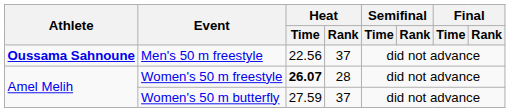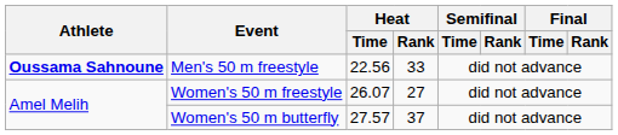Men's 50 m freestyle | Heat / Rank: 37 -> 33
Women's 50 m freestyle | Heat / Time: bold -> normal
Women's 50 m freestyle | Heat / Rank: 28 -> 27
Women's 50 m butterfly | Heat / Time: 27.59 -> 27.57
